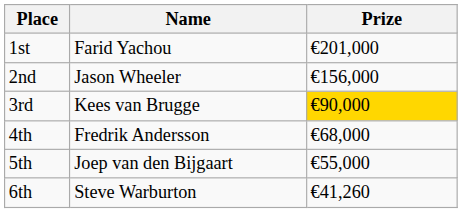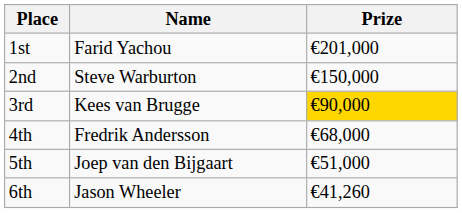2nd | Name: Jason Wheeler -> Steve Warburton
2nd | Prize: €156,000 -> €150,000
5th | Prize: €55,000 -> €51,000
6th | Name: Steve Warburton -> Jason Wheeler
